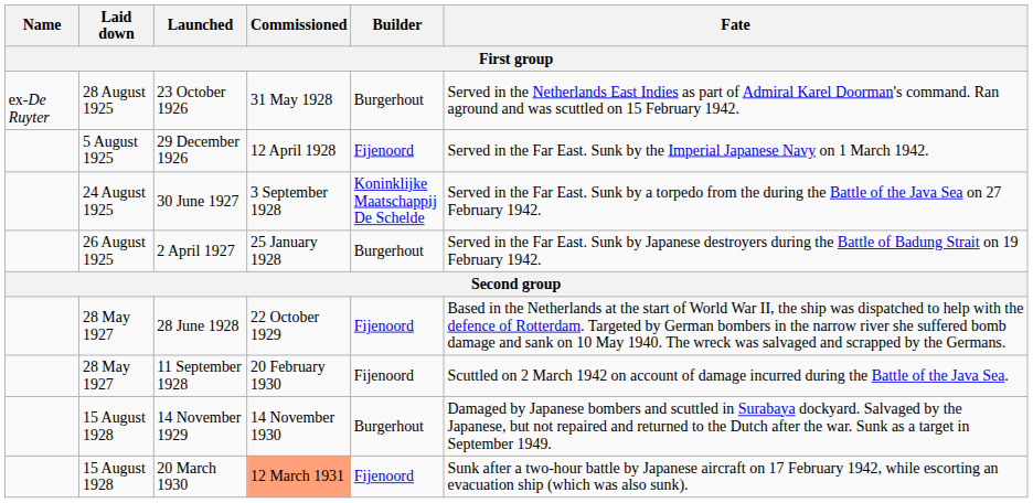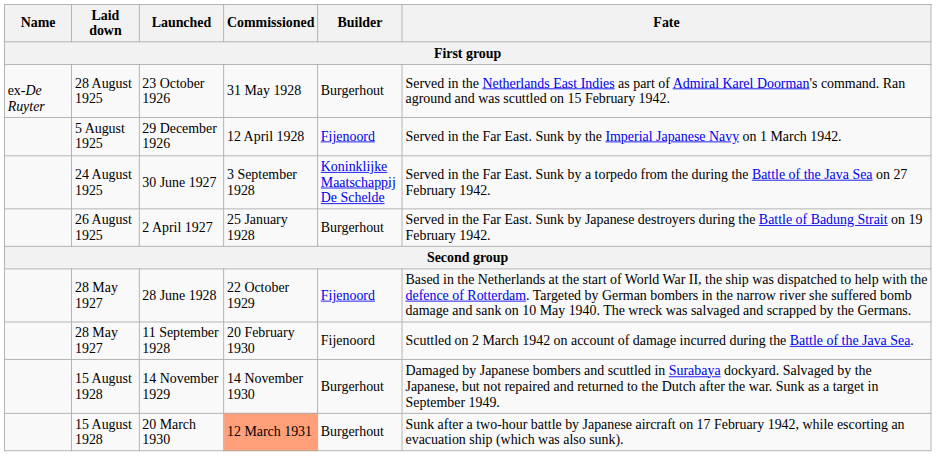20 March 1930 | Builder: Fijenoord -> Burgerhout
